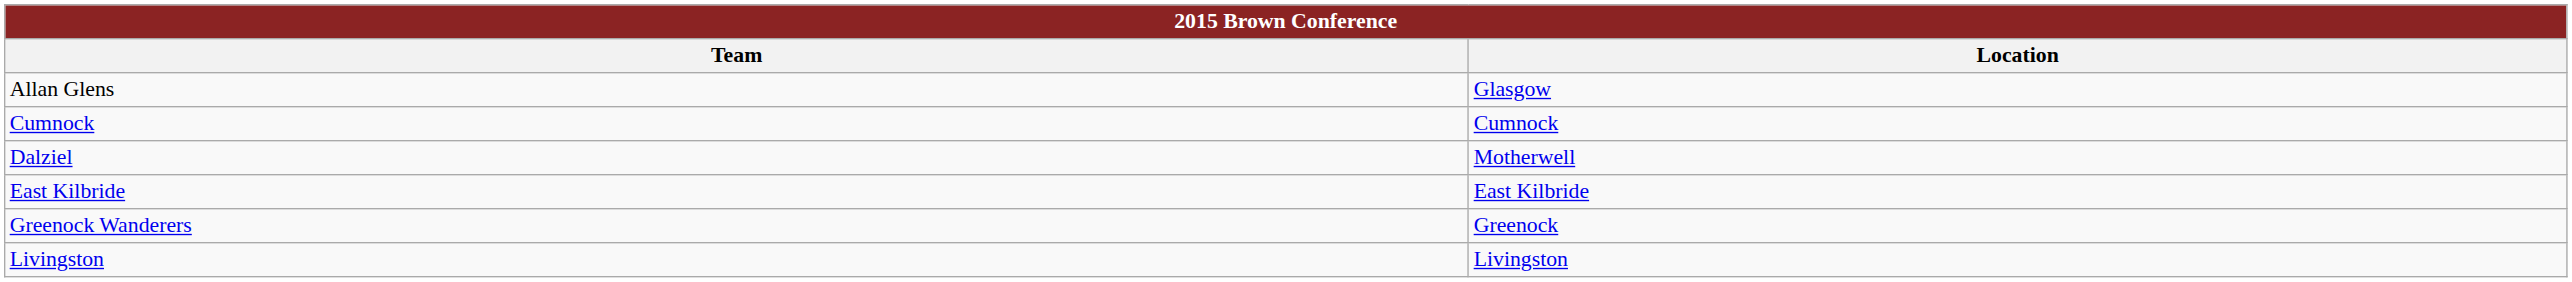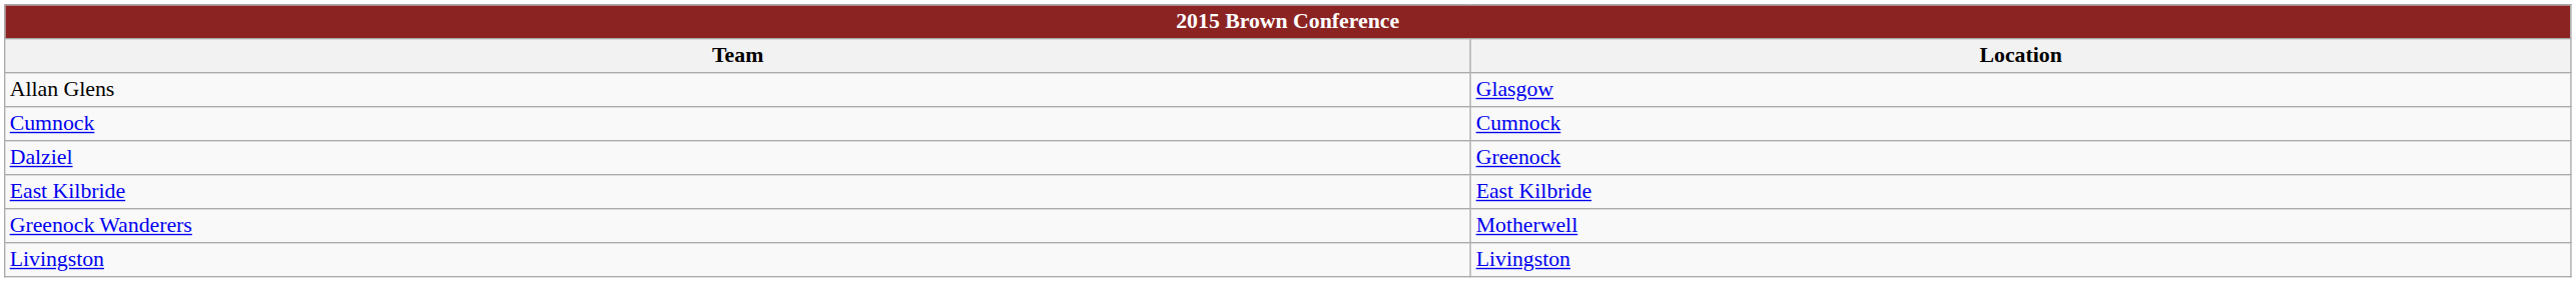Dalziel | Location: Motherwell -> Greenock
Greenock Wanderers | Location: Greenock -> Motherwell
